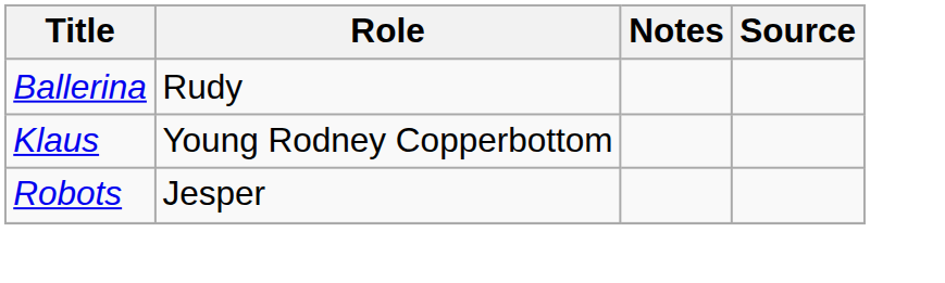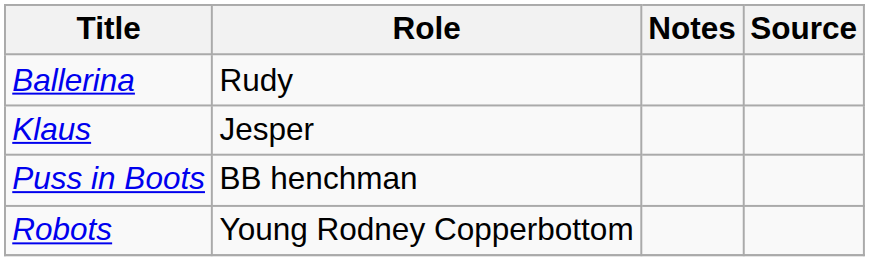Klaus | Role: Young Rodney Copperbottom -> Jesper
+ row: Puss in Boots | BB henchman
Robots | Role: Jesper -> Young Rodney Copperbottom
